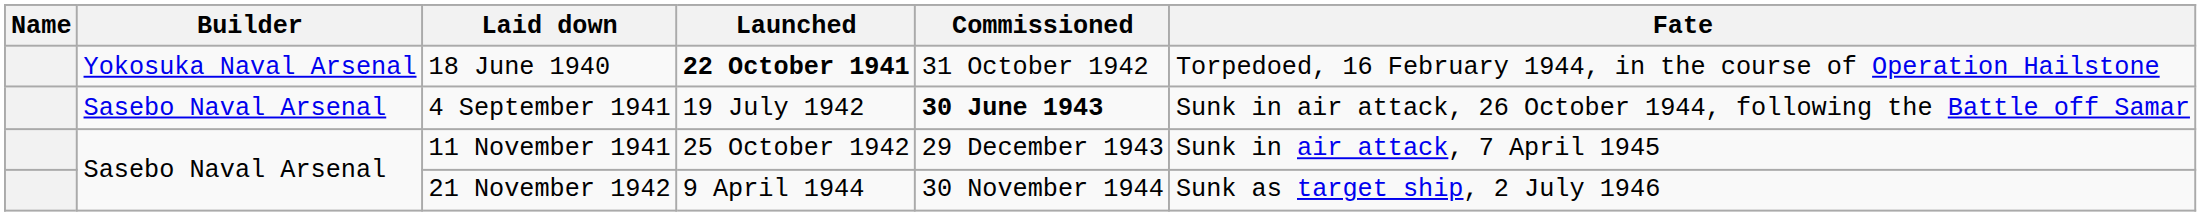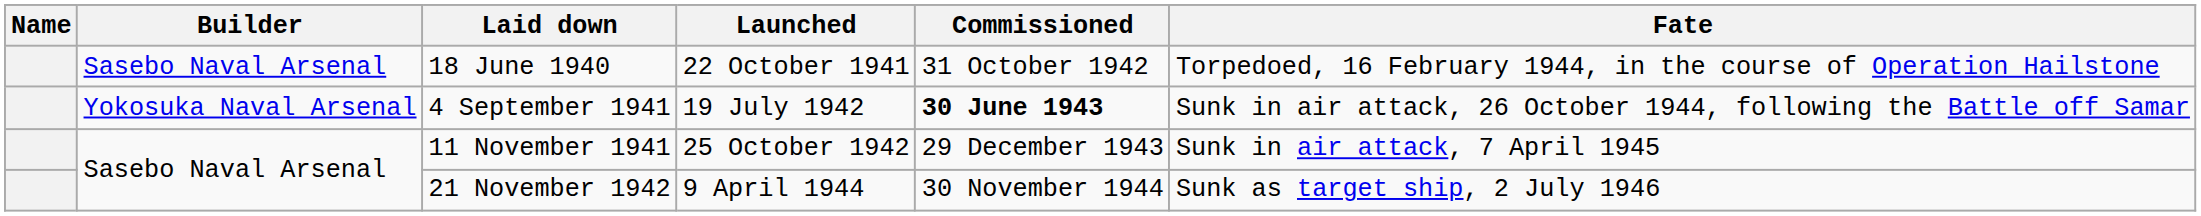18 June 1940 | Builder: Yokosuka Naval Arsenal -> Sasebo Naval Arsenal
18 June 1940 | Launched: bold -> normal
4 September 1941 | Builder: Sasebo Naval Arsenal -> Yokosuka Naval Arsenal
